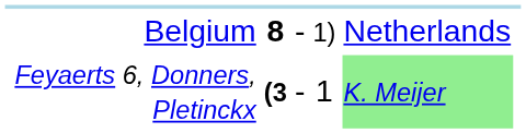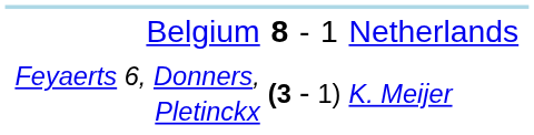Belgium | column 5: 1) -> 1
Feyaerts 6, Donners, Pletinckx | column 5: 1 -> 1)
Feyaerts 6, Donners, Pletinckx | column 6: lightgreen background -> no background
